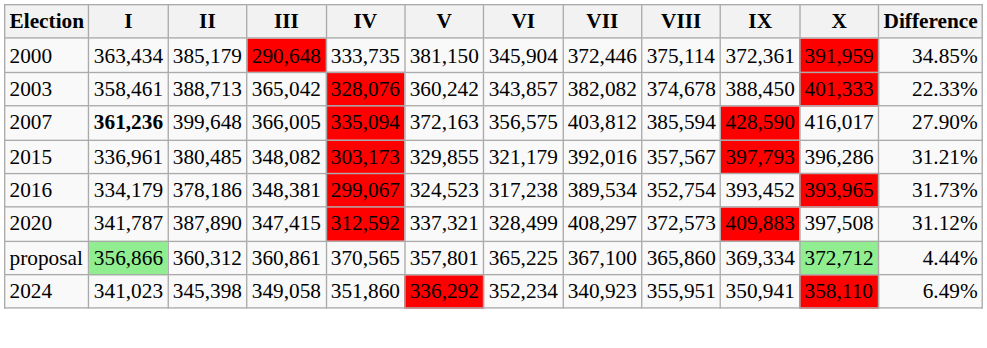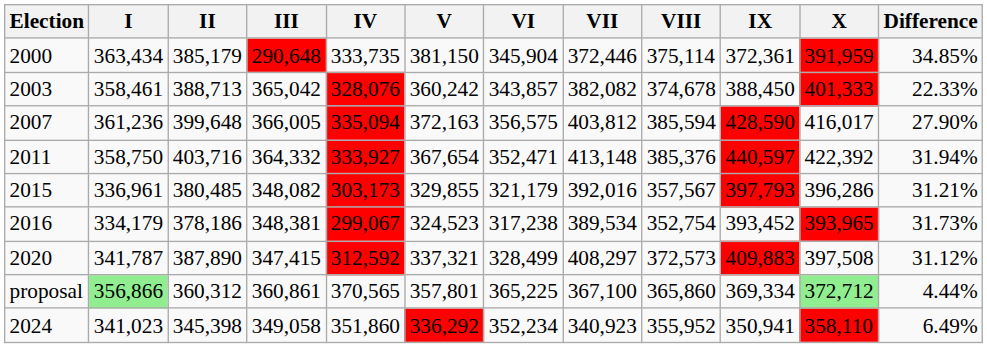2007 | I: bold -> normal
+ row: 2011 | 358,750 | 403,716 | 364,332 | 333,927 | 367,654 | 352,471 | 413,148 | 385,376 | 440,597 | 422,392 | 31.94%
2024 | VIII: 355,951 -> 355,952
